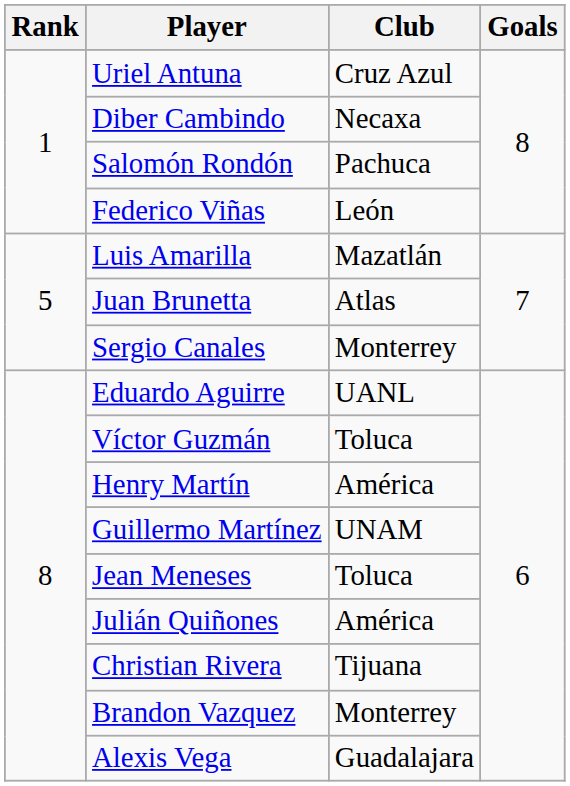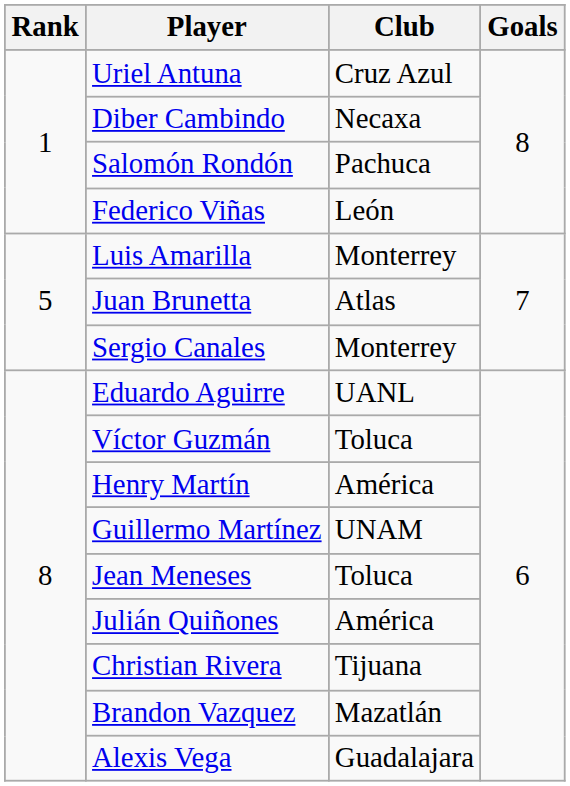Luis Amarilla | Club: Mazatlán -> Monterrey
Brandon Vazquez | Club: Monterrey -> Mazatlán
